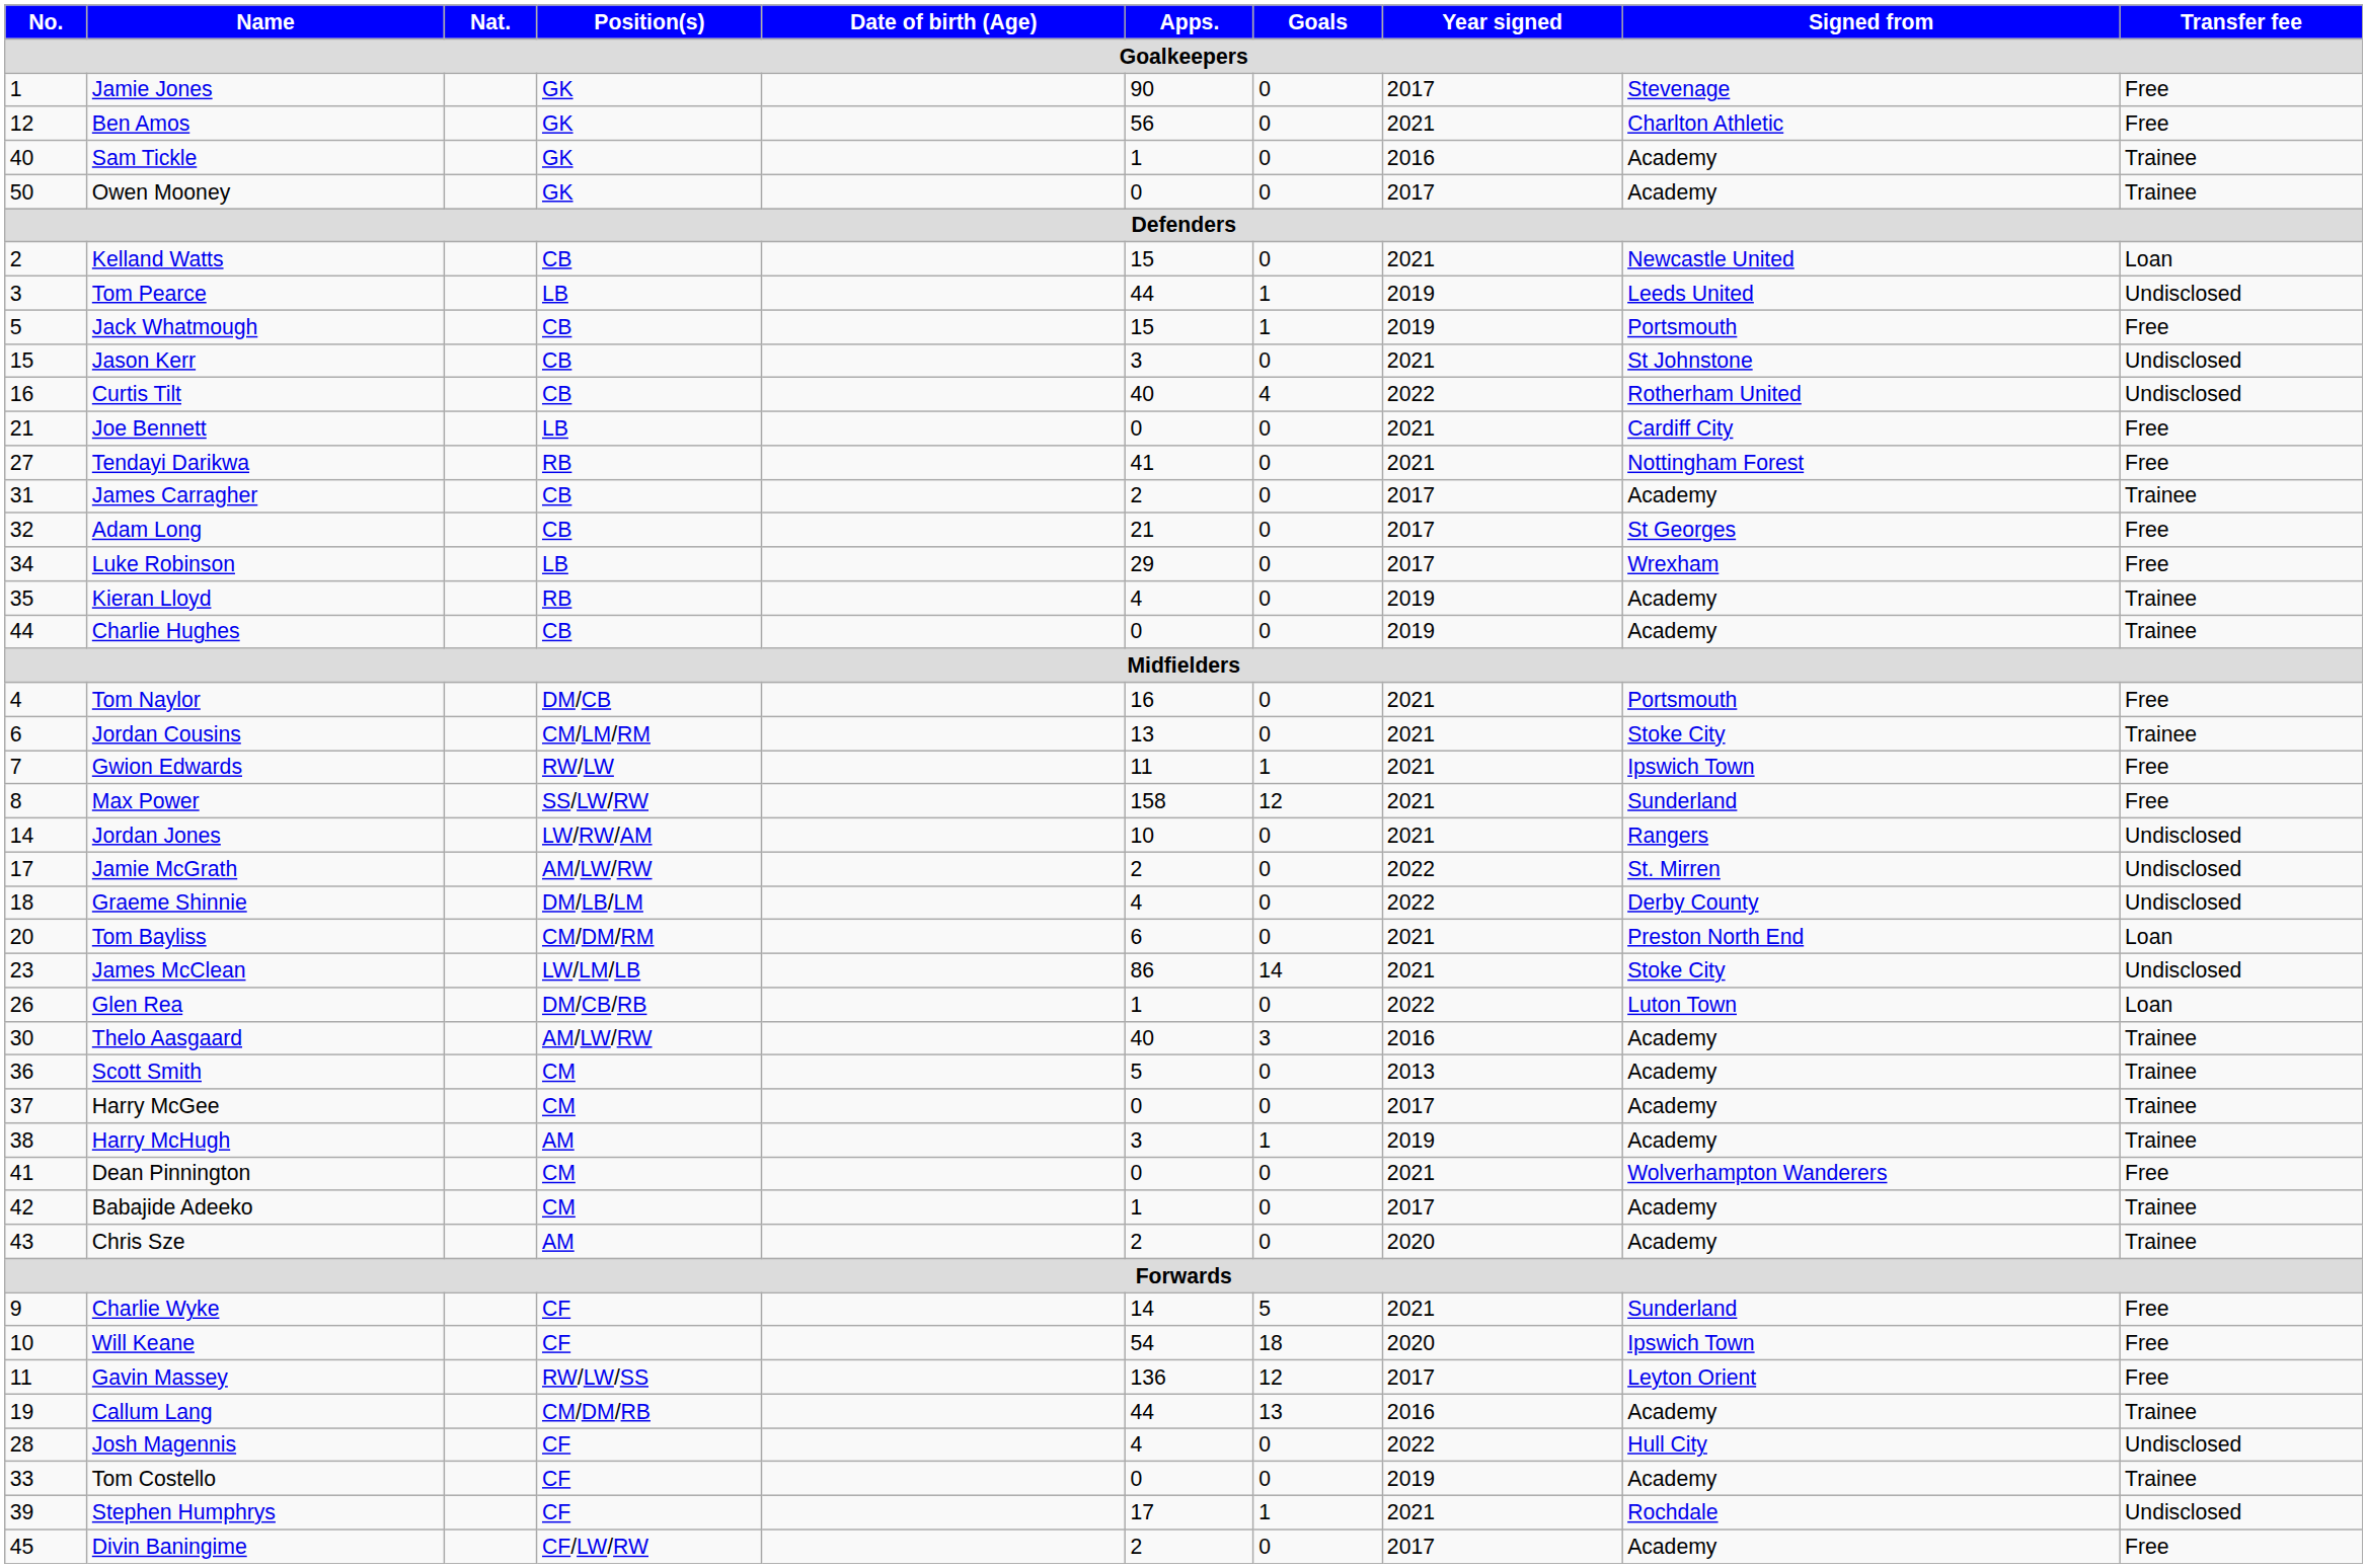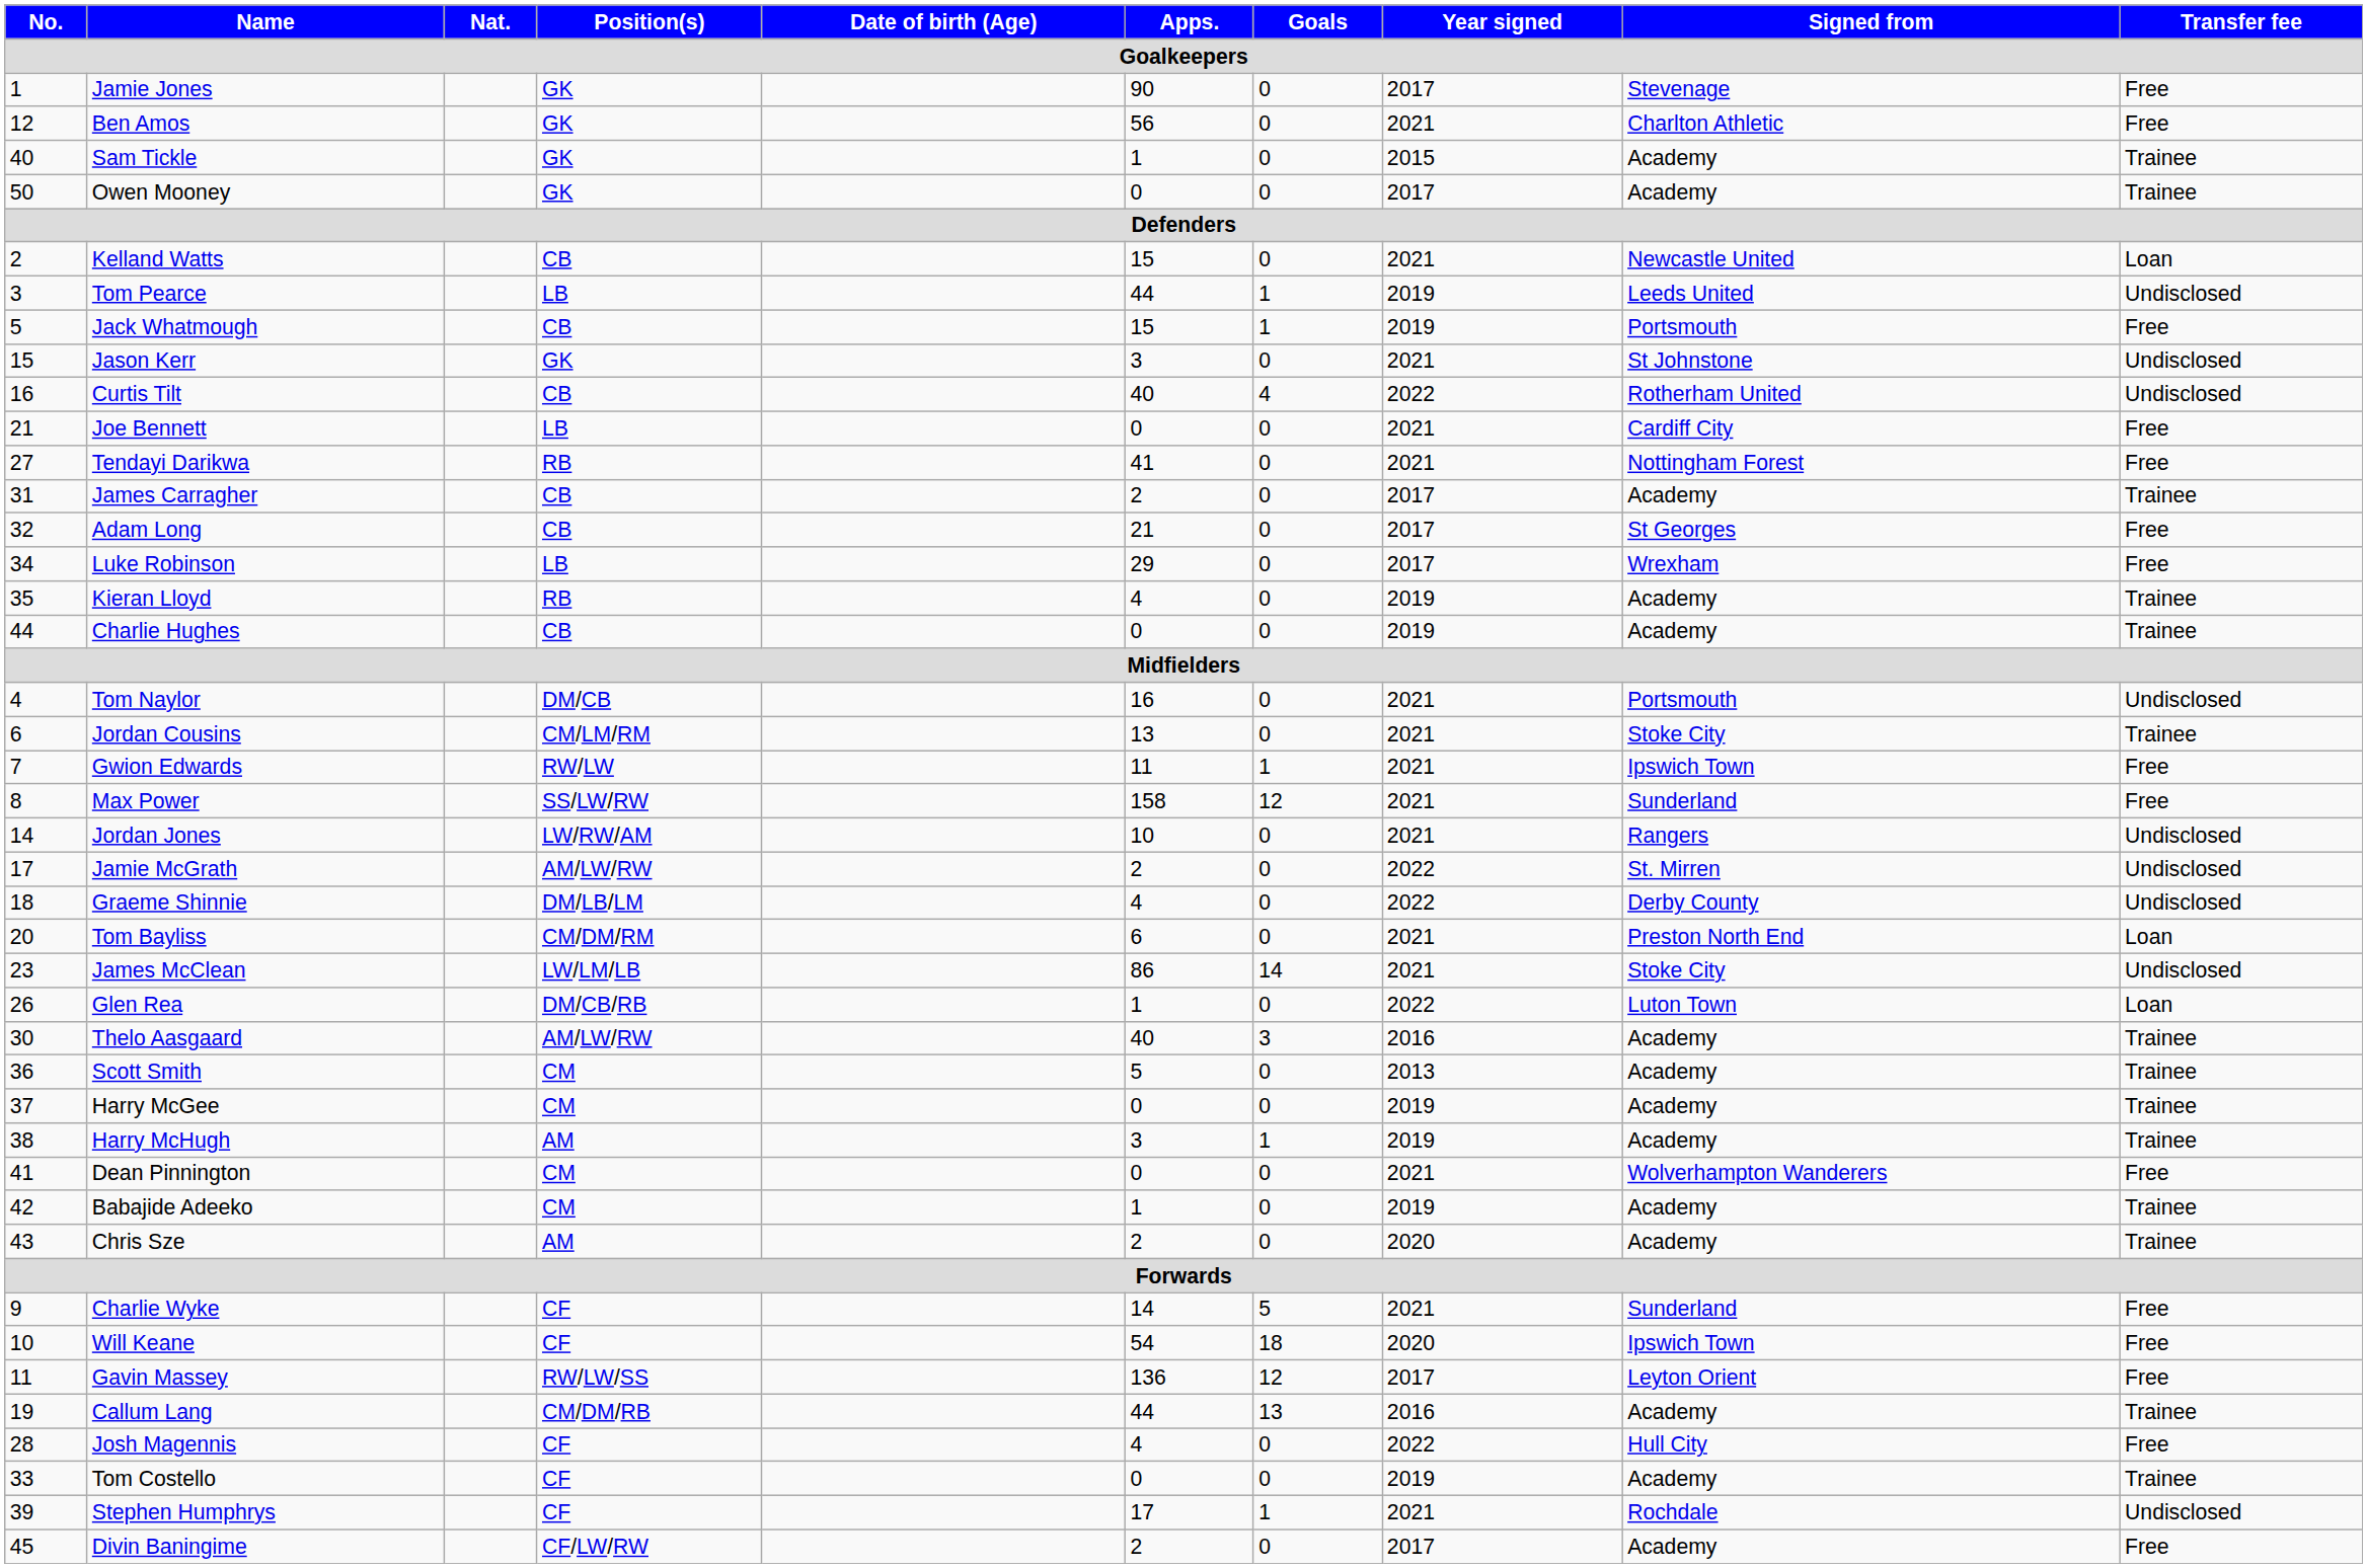Sam Tickle | Year signed: 2016 -> 2015
Jason Kerr | Position(s): CB -> GK
Tom Naylor | Transfer fee: Free -> Undisclosed
Harry McGee | Year signed: 2017 -> 2019
Babajide Adeeko | Year signed: 2017 -> 2019
Josh Magennis | Transfer fee: Undisclosed -> Free
